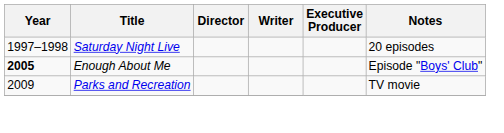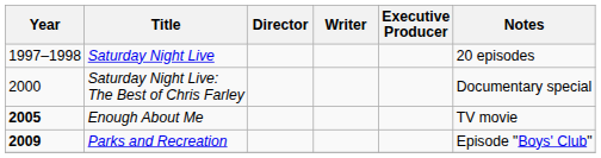+ row: 2000 | Saturday Night Live: The Best of Chris Farley | Documentary special
Enough About Me | Notes: Episode "Boys' Club" -> TV movie
Parks and Recreation | Year: normal -> bold
Parks and Recreation | Notes: TV movie -> Episode "Boys' Club"
